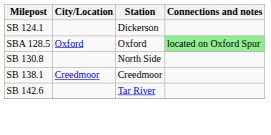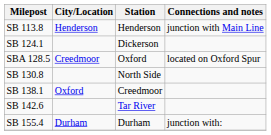+ row: SB 113.8 | Henderson | Henderson | junction with Main Line
SBA 128.5 | City/Location: Oxford -> Creedmoor
SBA 128.5 | Connections and notes: lightgreen background -> no background
SB 138.1 | City/Location: Creedmoor -> Oxford
+ row: SB 155.4 | Durham | Durham | junction with:
